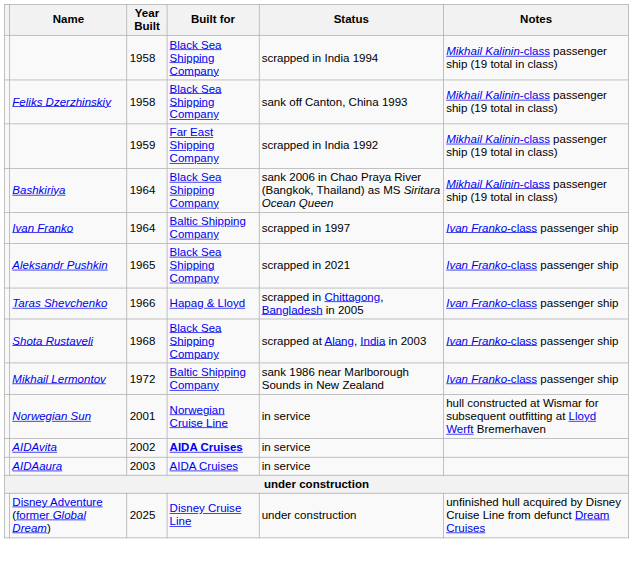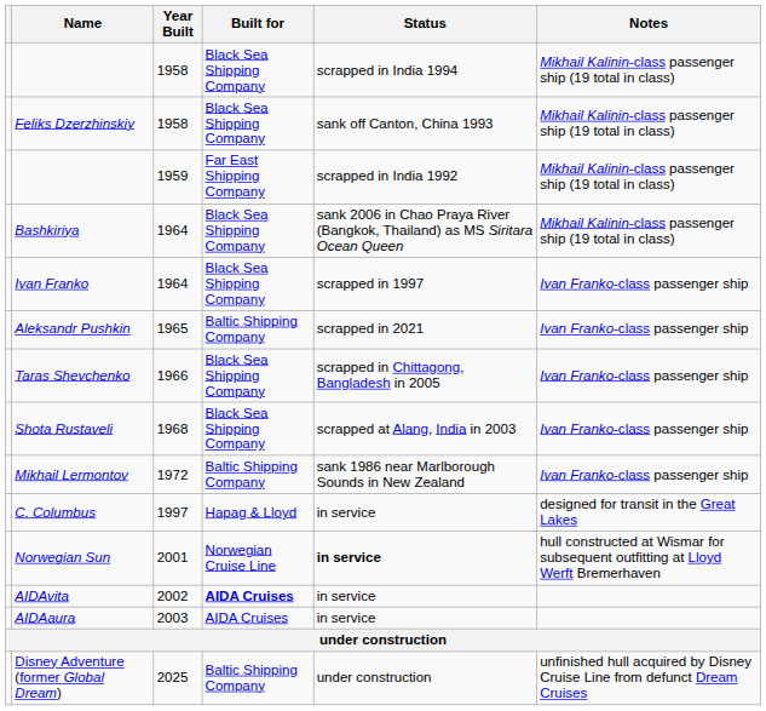Ivan Franko | Built for: Baltic Shipping Company -> Black Sea Shipping Company
Aleksandr Pushkin | Built for: Black Sea Shipping Company -> Baltic Shipping Company
Taras Shevchenko | Built for: Hapag & Lloyd -> Black Sea Shipping Company
+ row: C. Columbus | 1997 | Hapag & Lloyd | in service | designed for transit in the Great Lakes
Norwegian Sun | Status: normal -> bold
Disney Adventure (former Global Dream) | Built for: Disney Cruise Line -> Baltic Shipping Company
